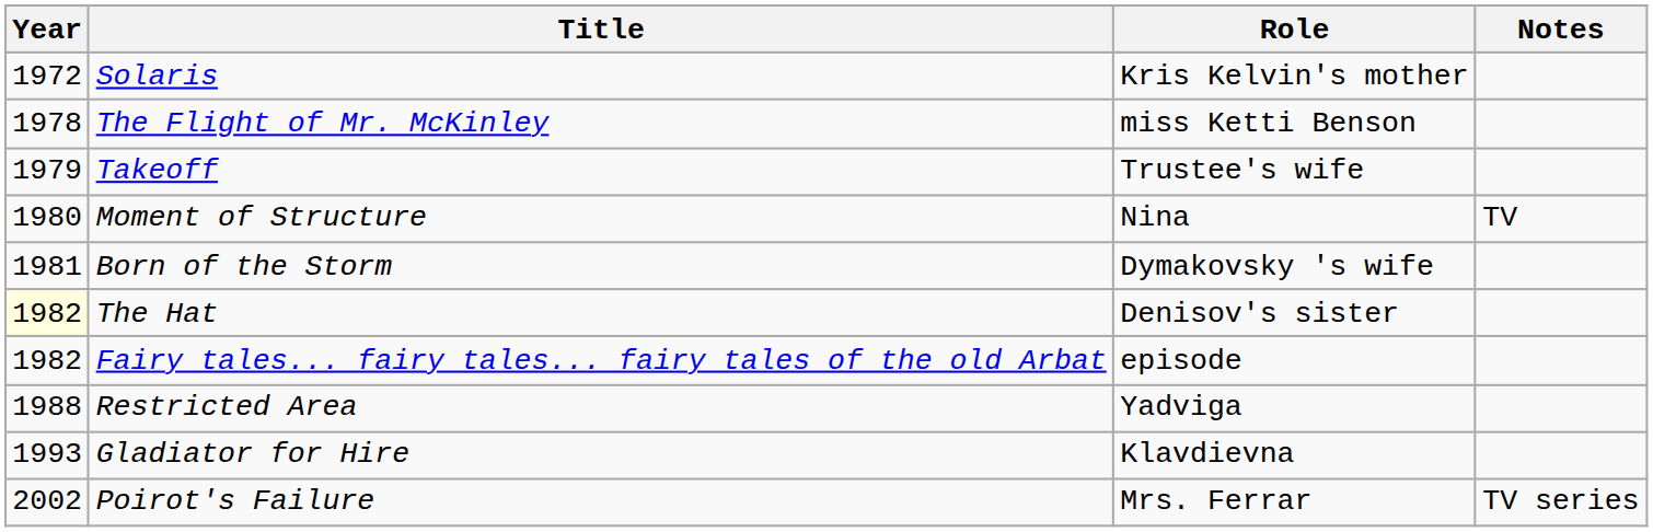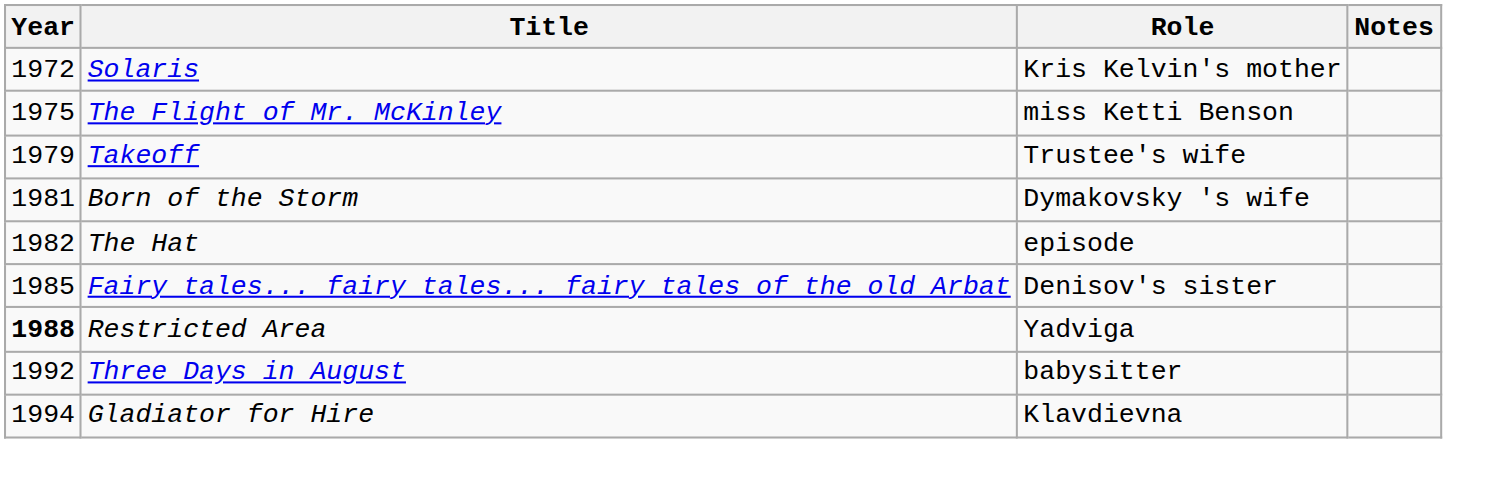The Flight of Mr. McKinley | Year: 1978 -> 1975
- row: 1980 | Moment of Structure | Nina | TV
The Hat | Year: lightyellow background -> no background
The Hat | Role: Denisov's sister -> episode
Fairy tales... fairy tales... fairy tales of the old Arbat | Year: 1982 -> 1985
Fairy tales... fairy tales... fairy tales of the old Arbat | Role: episode -> Denisov's sister
Restricted Area | Year: normal -> bold
+ row: 1992 | Three Days in August | babysitter
Gladiator for Hire | Year: 1993 -> 1994
- row: 2002 | Poirot's Failure | Mrs. Ferrar | TV series
